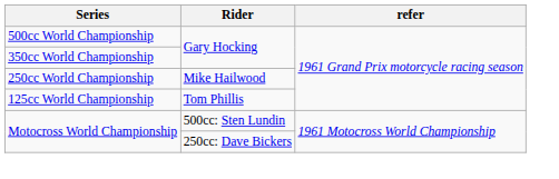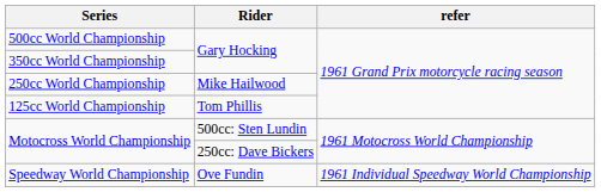+ row: Speedway World Championship | Ove Fundin | 1961 Individual Speedway World Championship
